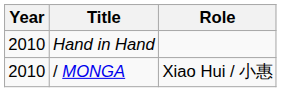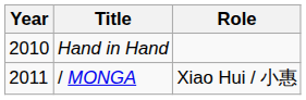/ MONGA | Year: 2010 -> 2011
